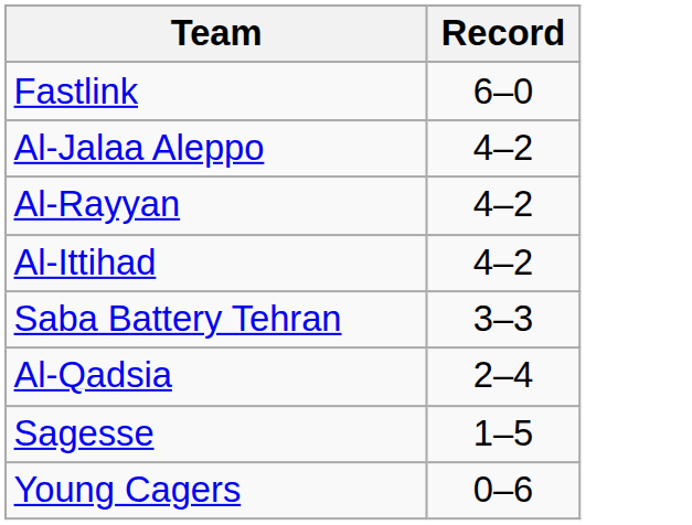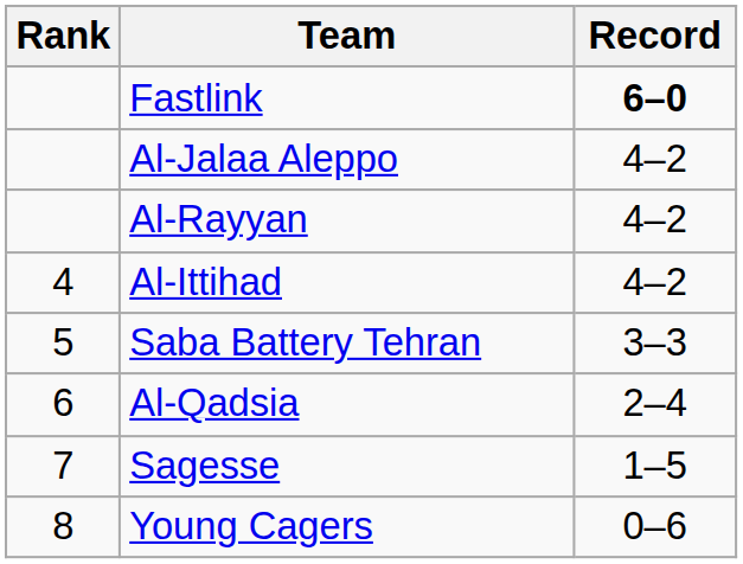+ column: Rank | 4 | 5 | 6 | 7 | 8
Fastlink | Record: normal -> bold
